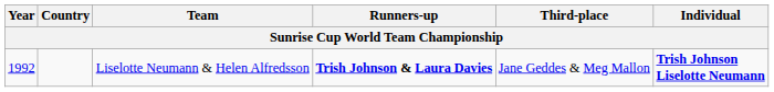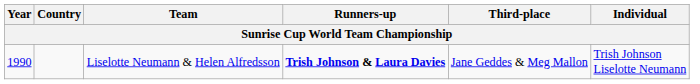Liselotte Neumann & Helen Alfredsson | Year: 1992 -> 1990
Liselotte Neumann & Helen Alfredsson | Individual: bold -> normal
